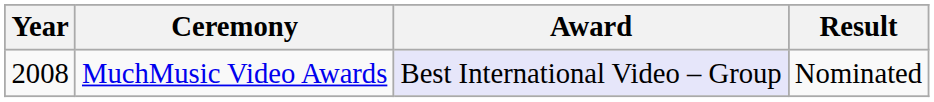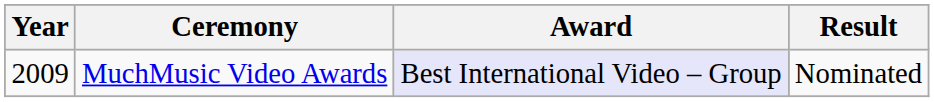MuchMusic Video Awards | Year: 2008 -> 2009
